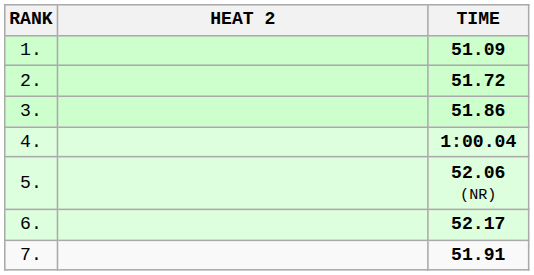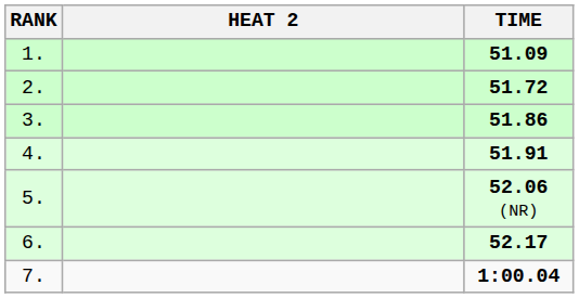4. | TIME: 1:00.04 -> 51.91
7. | TIME: 51.91 -> 1:00.04
